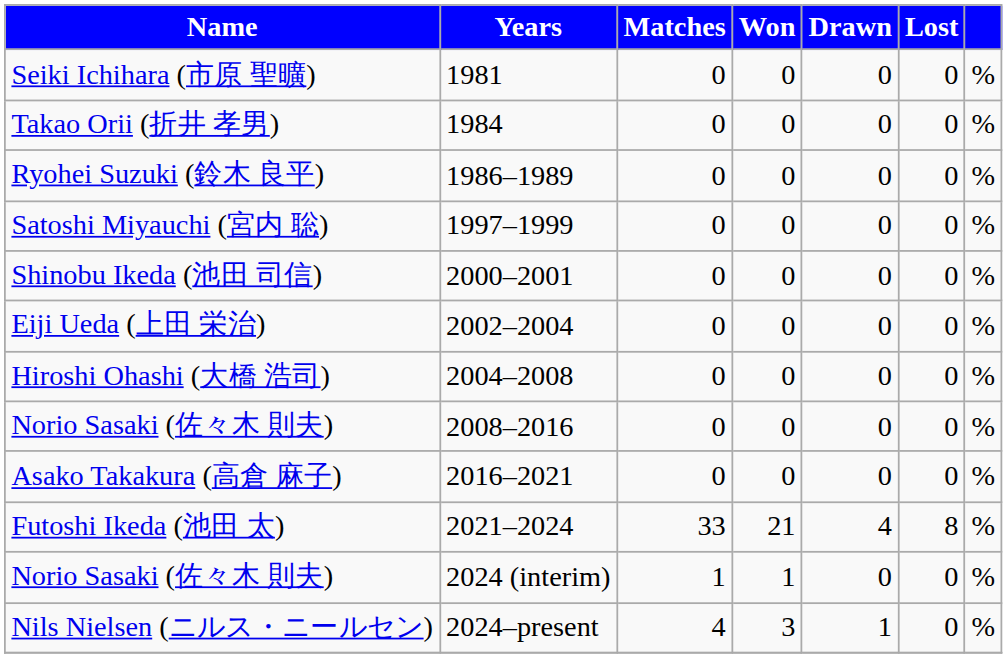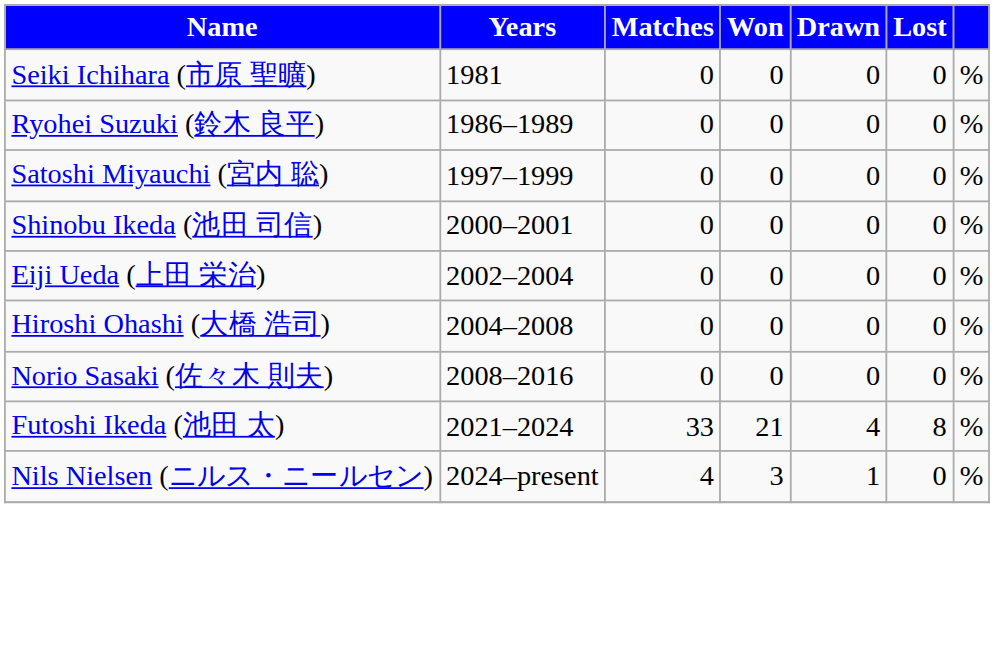- row: Takao Orii (折井 孝男) | 1984 | 0 | 0 | 0 | 0 | %
- row: Asako Takakura (高倉 麻子) | 2016–2021 | 0 | 0 | 0 | 0 | %
- row: Norio Sasaki (佐々木 則夫) | 2024 (interim) | 1 | 1 | 0 | 0 | %
